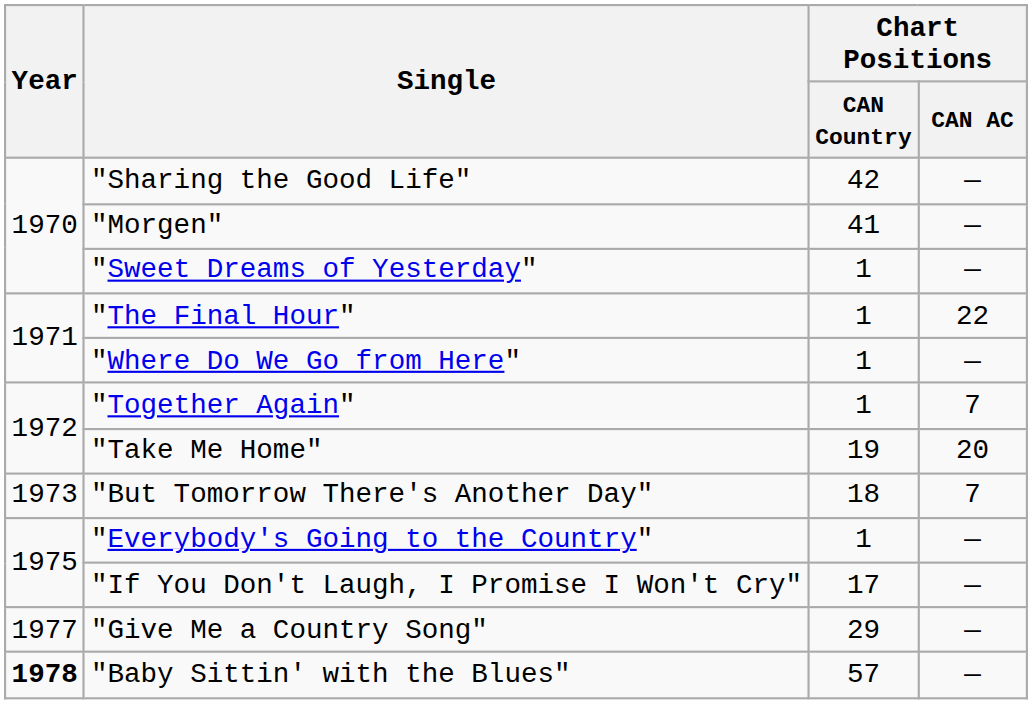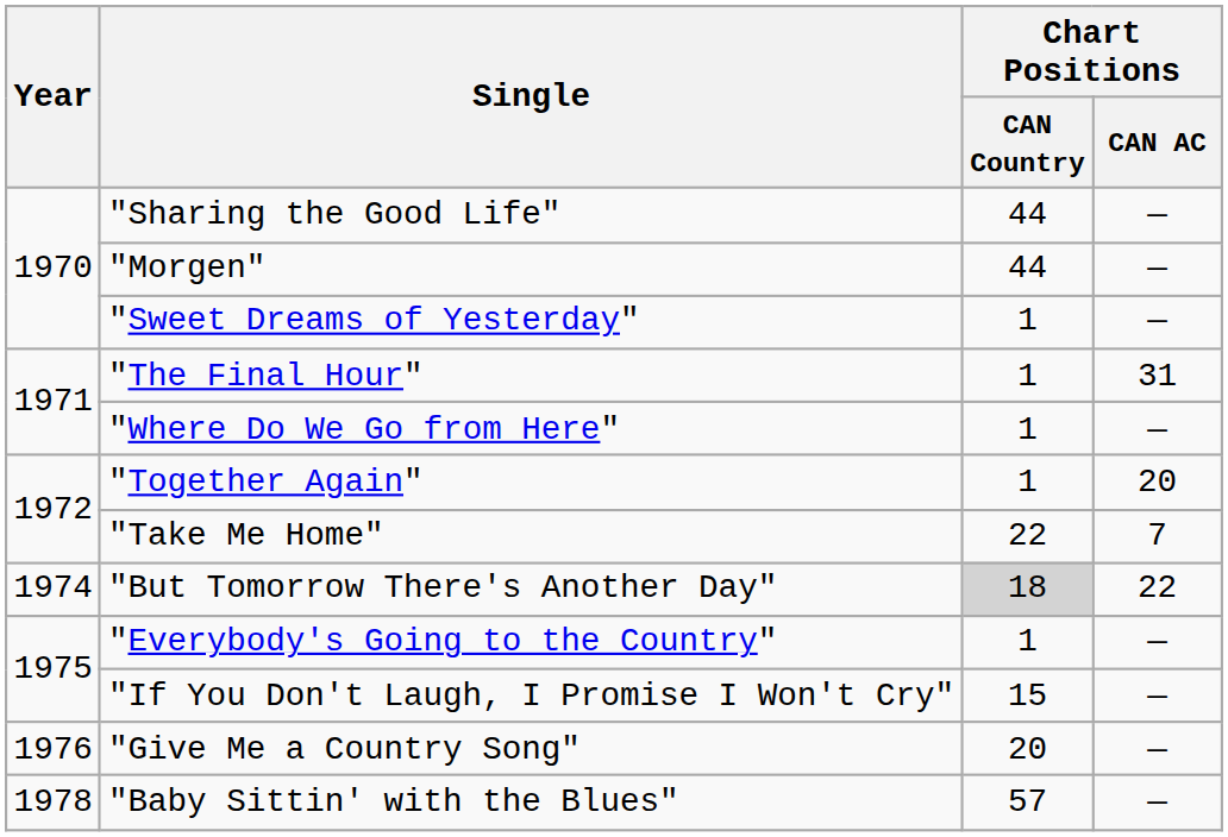"Sharing the Good Life" | Chart Positions / CAN Country: 42 -> 44
"Morgen" | Chart Positions / CAN Country: 41 -> 44
"The Final Hour" | Chart Positions / CAN AC: 22 -> 31
"Together Again" | Chart Positions / CAN AC: 7 -> 20
"Take Me Home" | Chart Positions / CAN Country: 19 -> 22
"Take Me Home" | Chart Positions / CAN AC: 20 -> 7
"But Tomorrow There's Another Day" | Year: 1973 -> 1974
"But Tomorrow There's Another Day" | Chart Positions / CAN Country: no background -> lightgrey background
"But Tomorrow There's Another Day" | Chart Positions / CAN AC: 7 -> 22
"If You Don't Laugh, I Promise I Won't Cry" | Chart Positions / CAN Country: 17 -> 15
"Give Me a Country Song" | Year: 1977 -> 1976
"Give Me a Country Song" | Chart Positions / CAN Country: 29 -> 20
"Baby Sittin' with the Blues" | Year: bold -> normal
